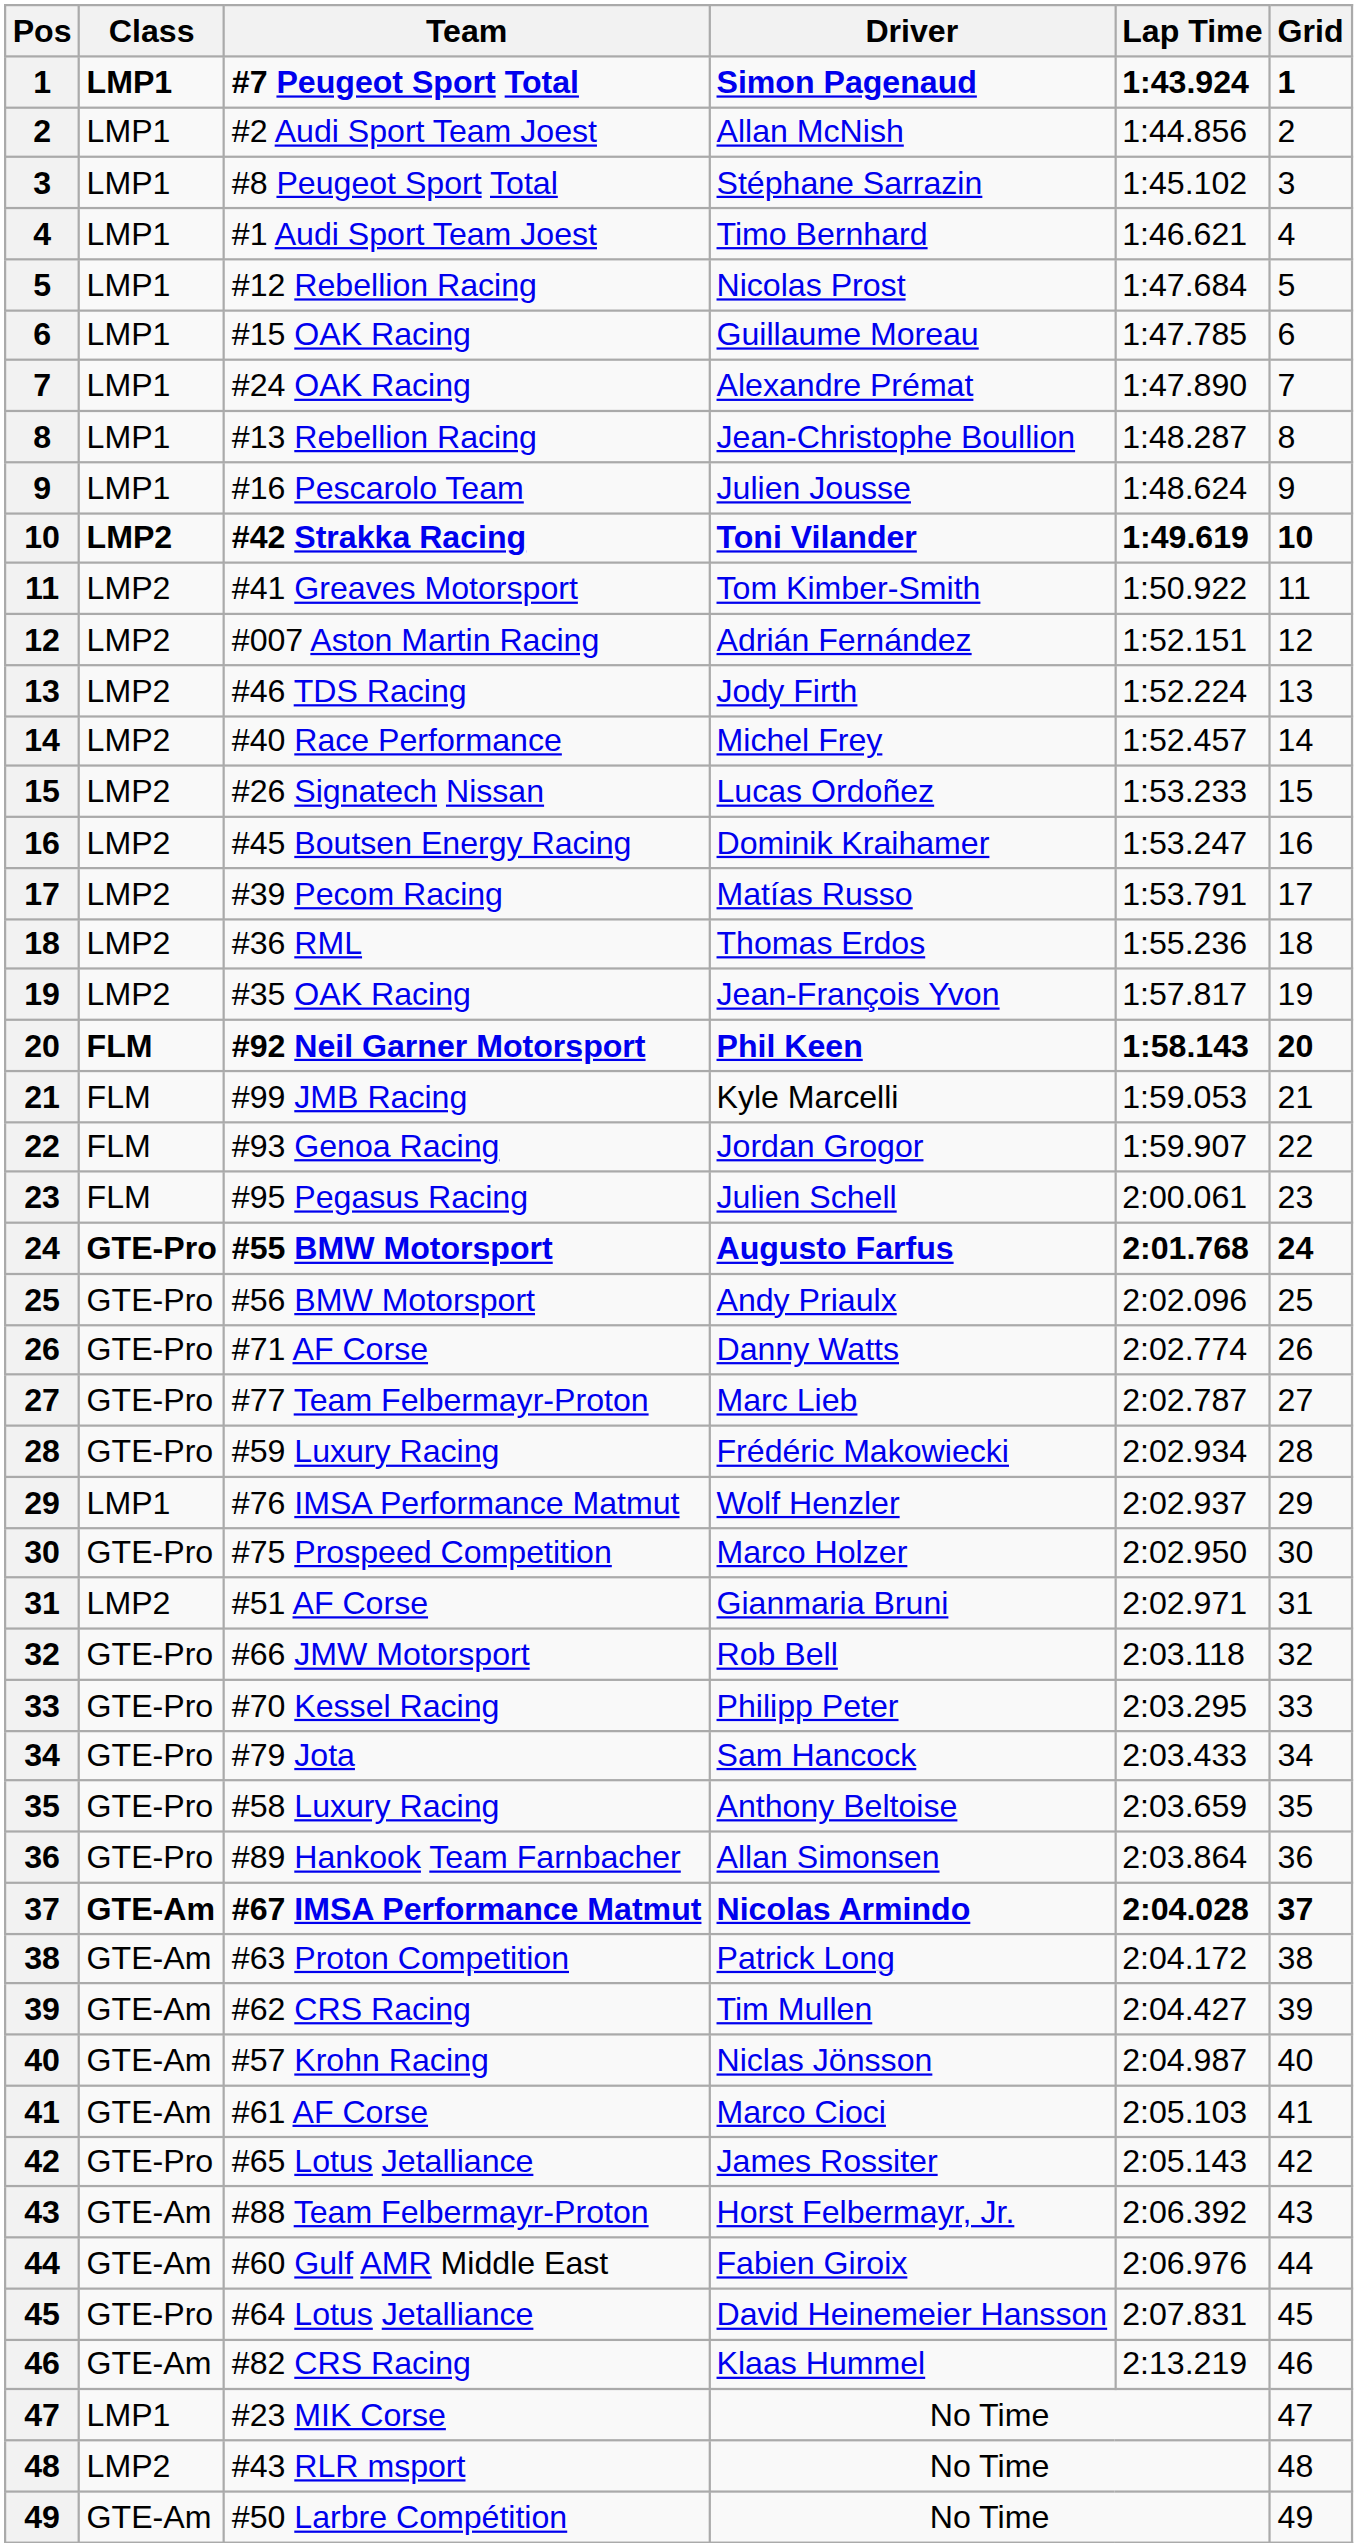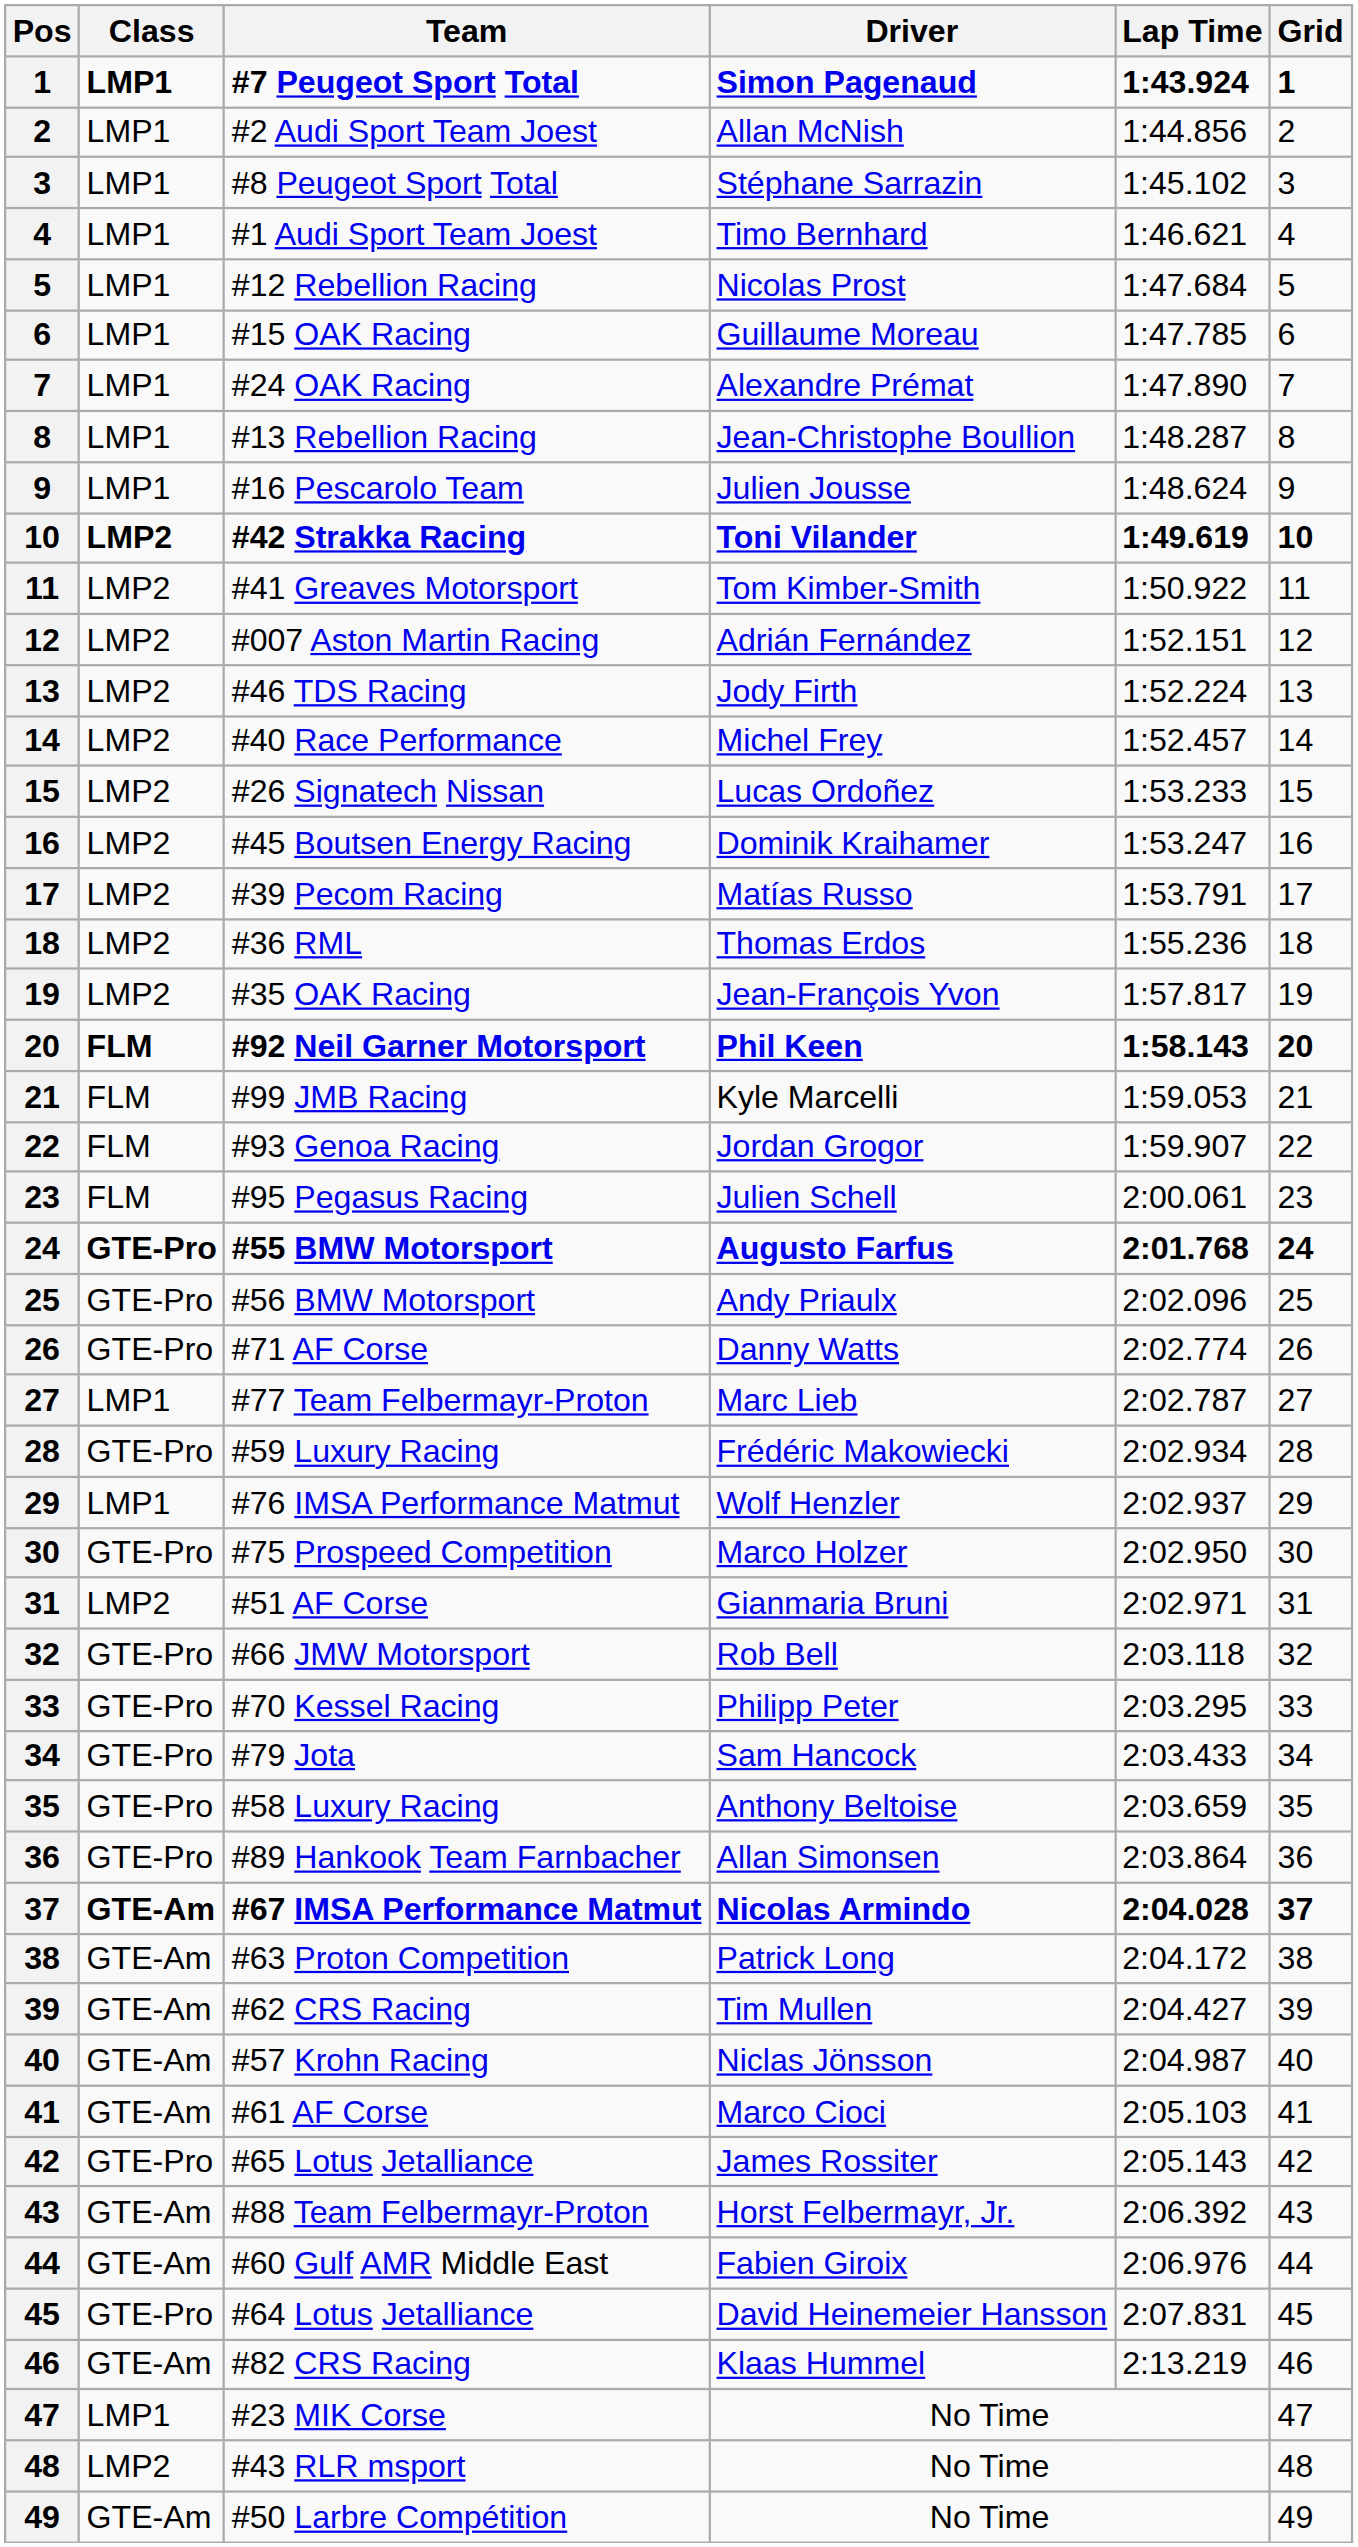#77 Team Felbermayr-Proton | Class: GTE-Pro -> LMP1
